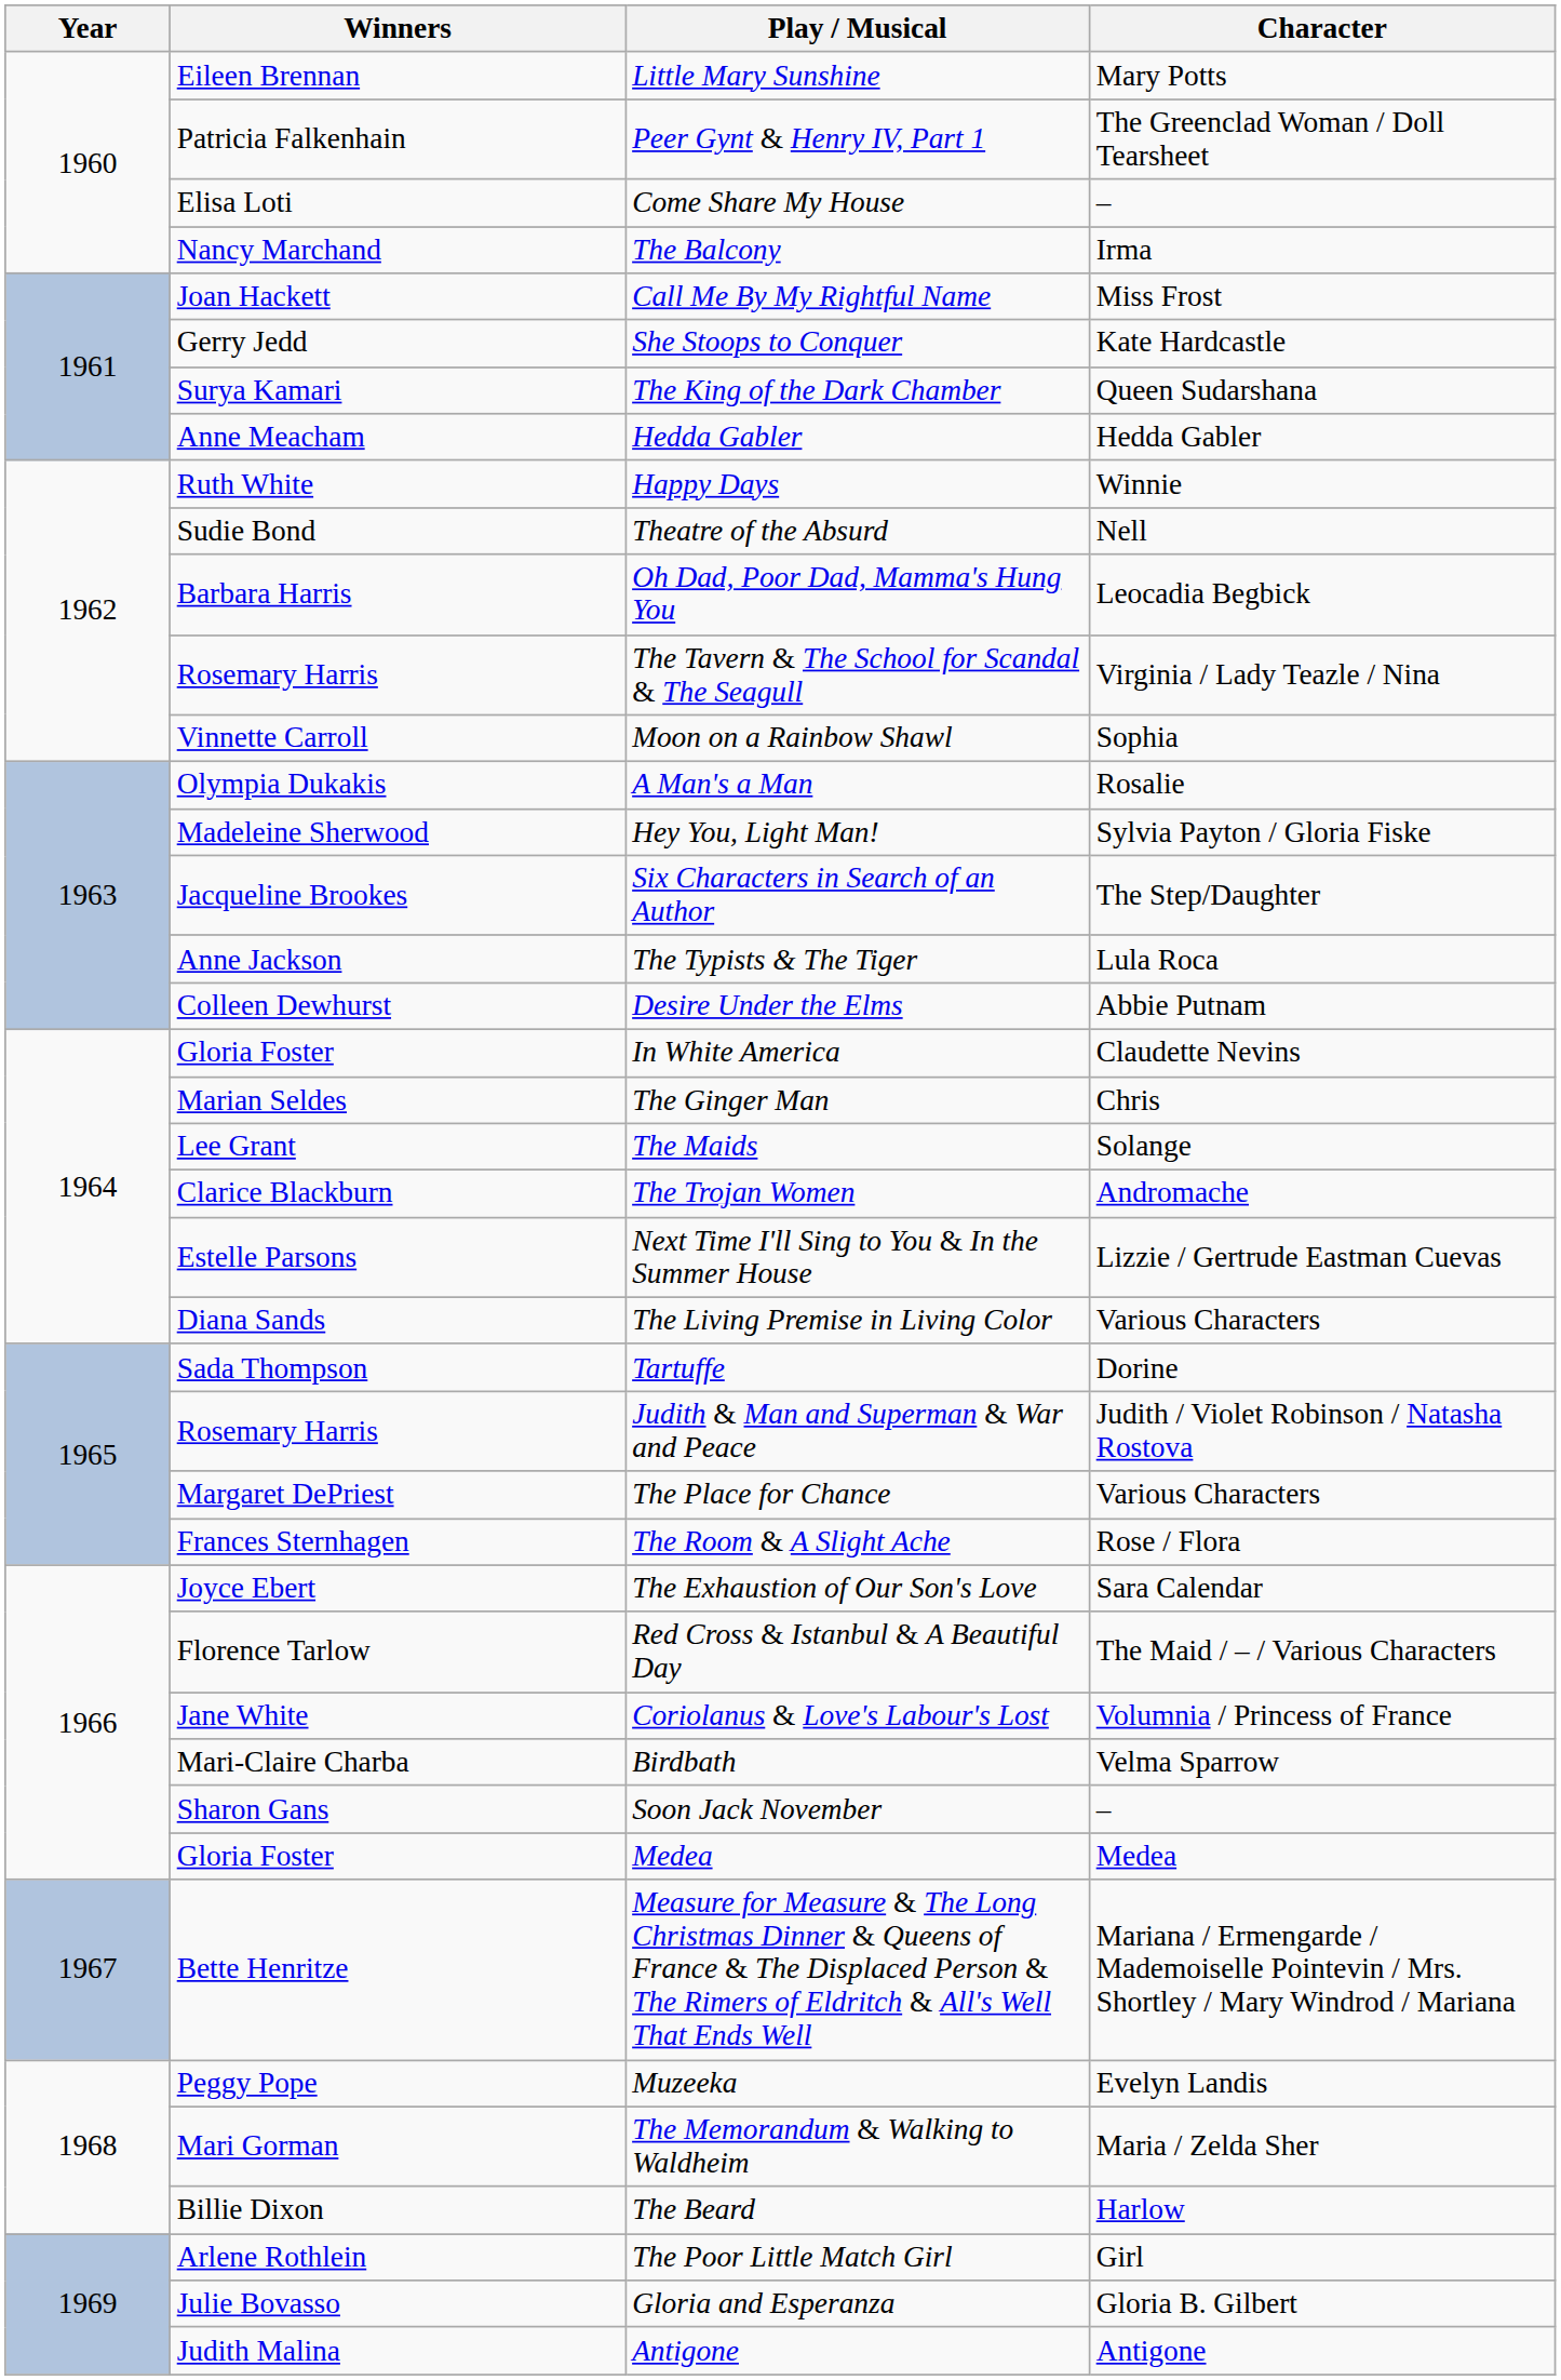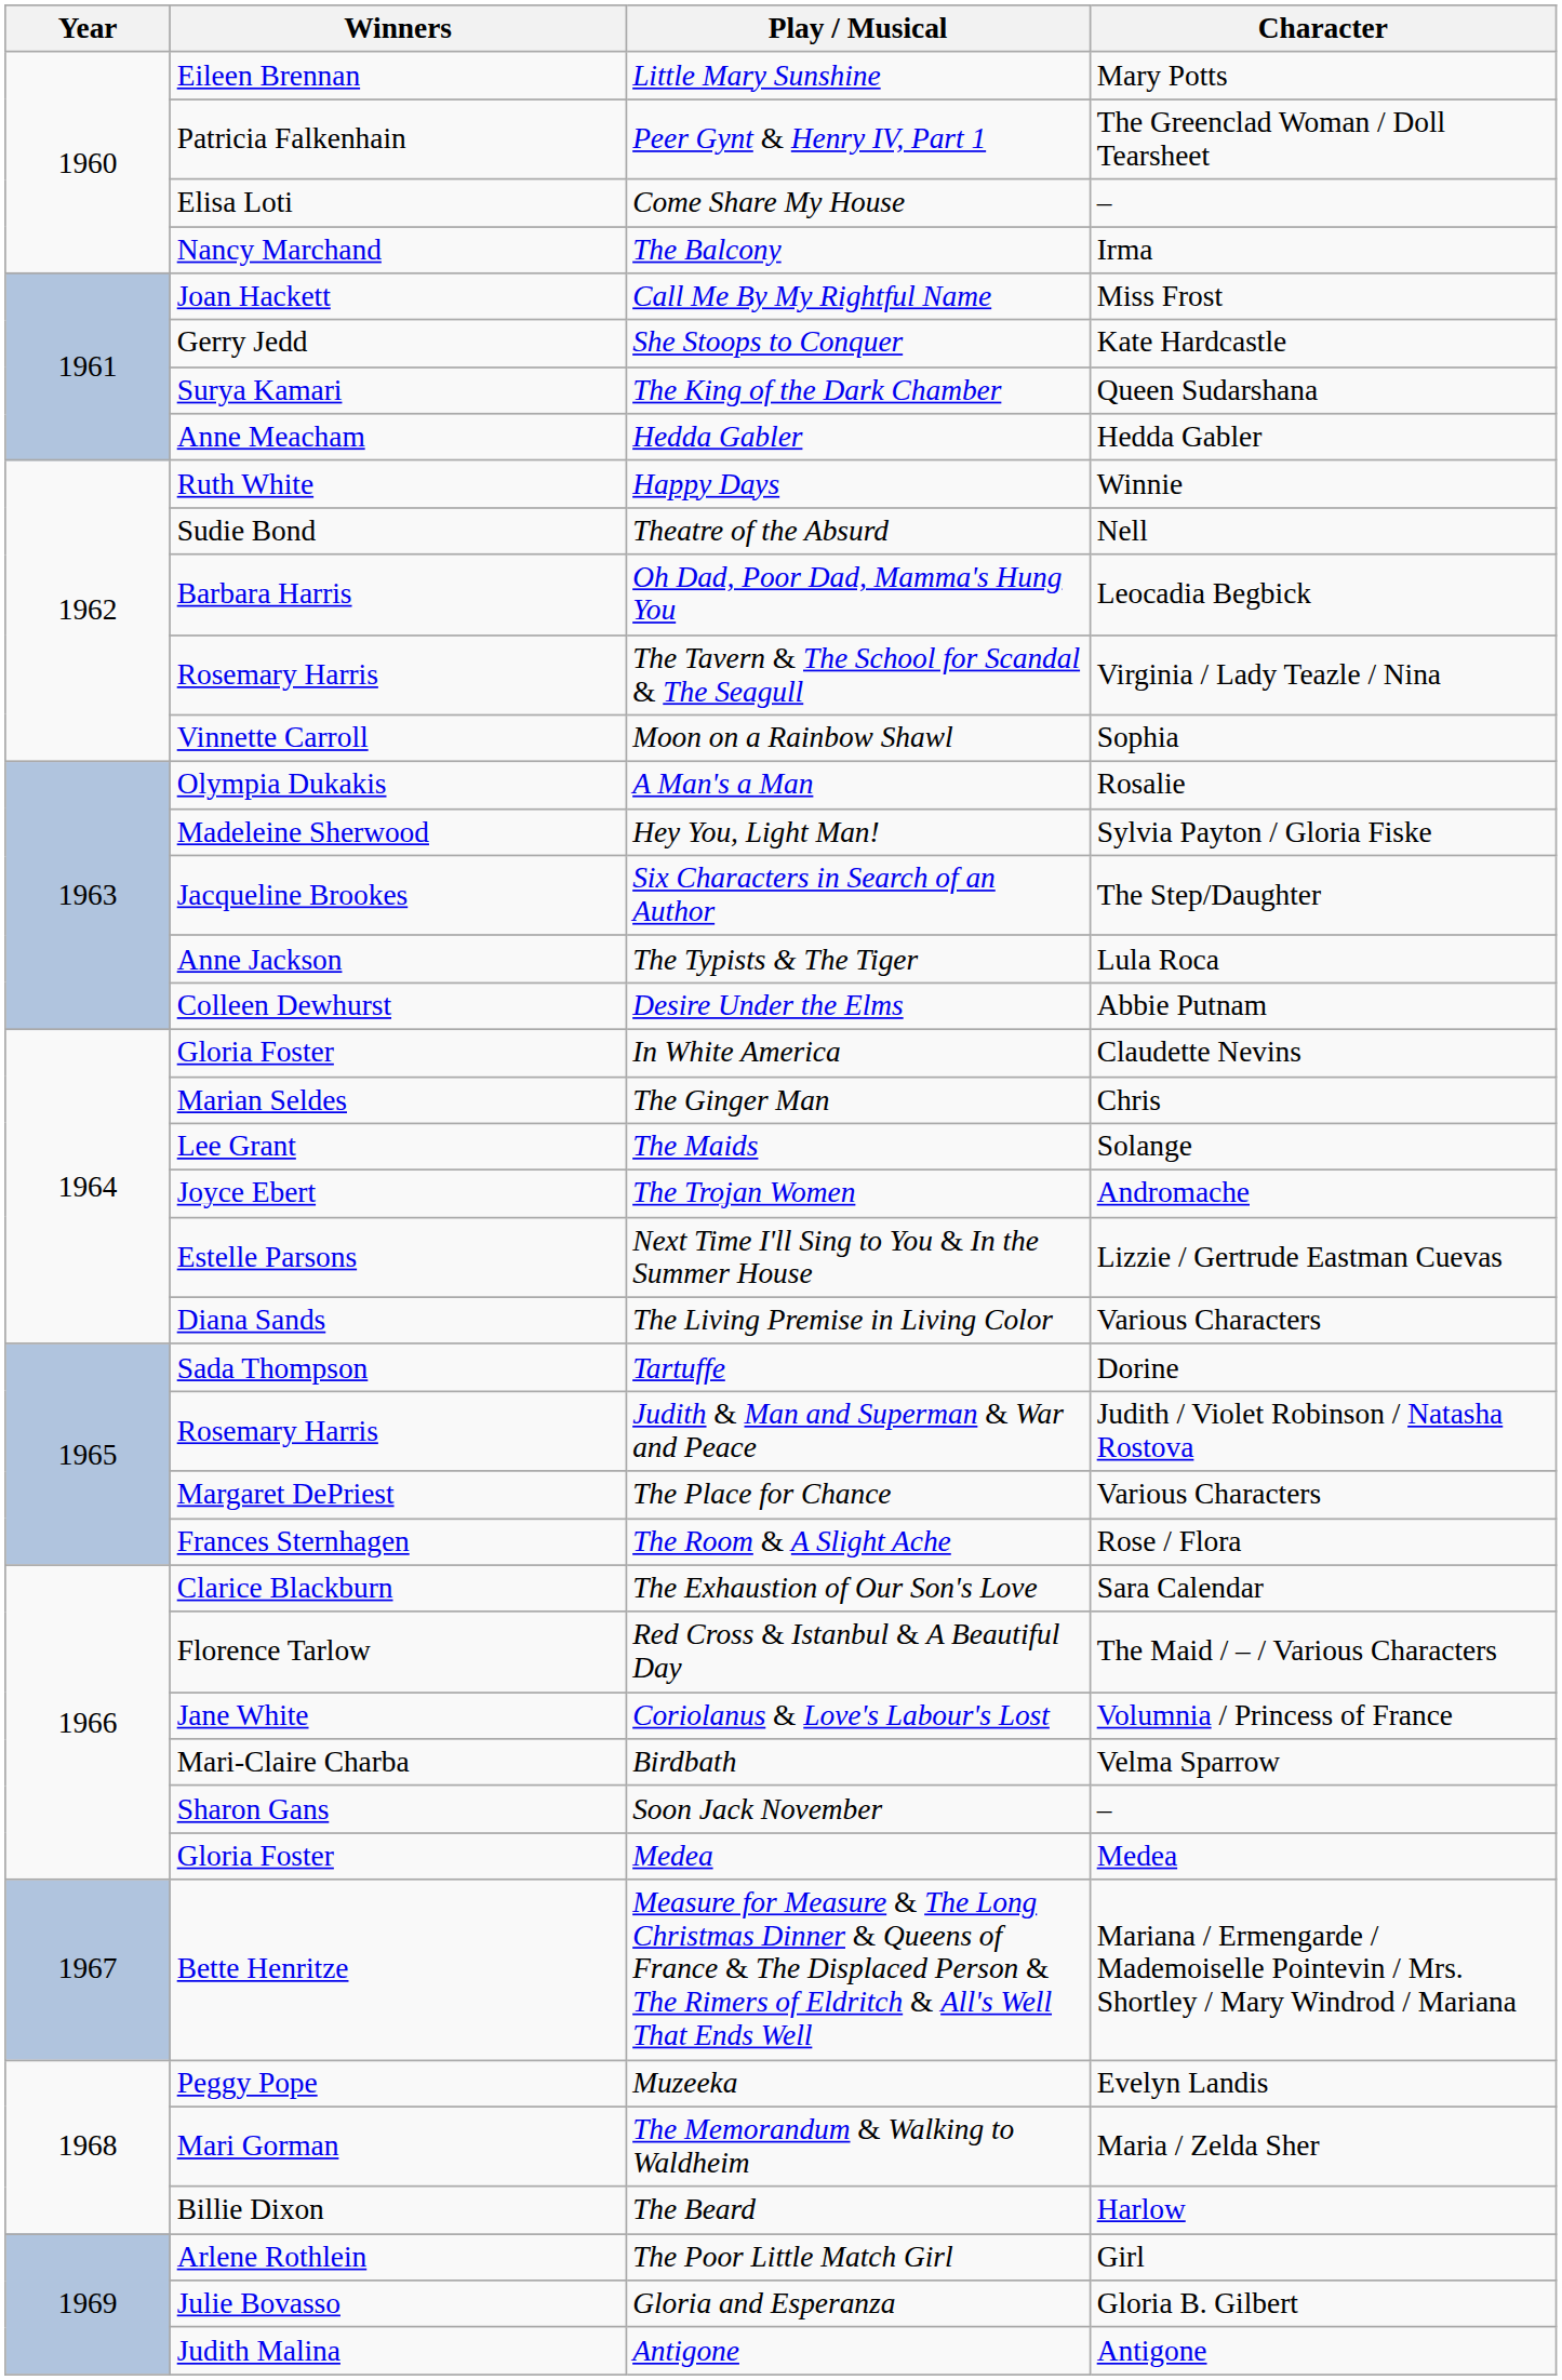The Trojan Women | Winners: Clarice Blackburn -> Joyce Ebert
The Exhaustion of Our Son's Love | Winners: Joyce Ebert -> Clarice Blackburn
